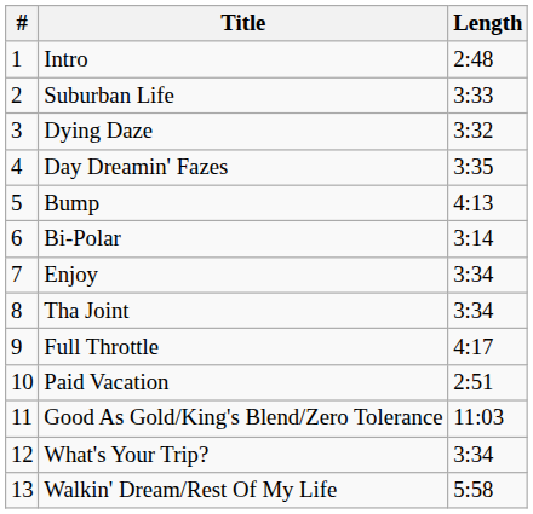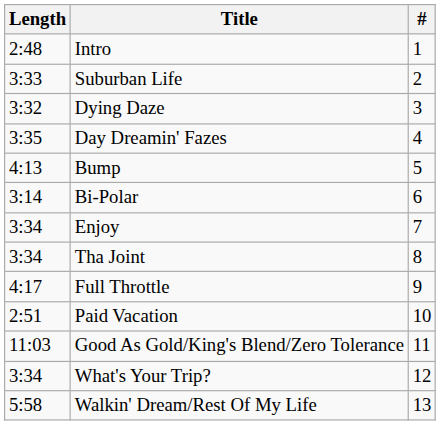columns swapped: # <-> Length
